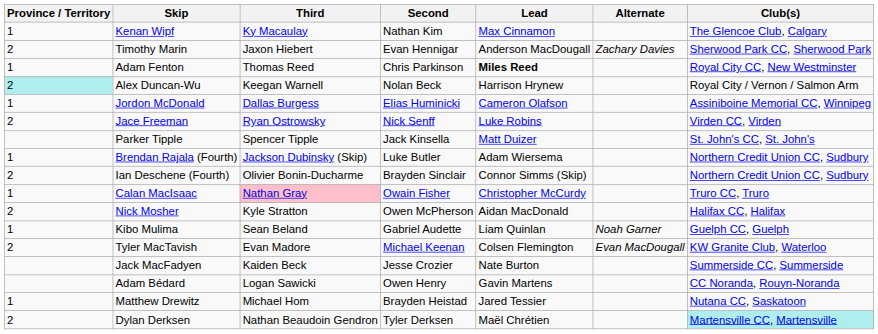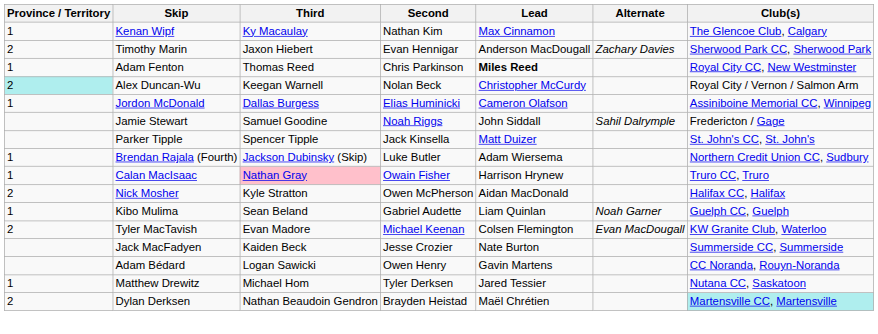Alex Duncan-Wu | Lead: Harrison Hrynew -> Christopher McCurdy
- row: 2 | Jace Freeman | Ryan Ostrowsky | Nick Senff | Luke Robins | Virden CC, Virden
+ row: Jamie Stewart | Samuel Goodine | Noah Riggs | John Siddall | Sahil Dalrymple | Fredericton / Gage
- row: 2 | Ian Deschene (Fourth) | Olivier Bonin-Ducharme | Brayden Sinclair | Connor Simms (Skip) | Northern Credit Union CC, Sudbury
Calan MacIsaac | Lead: Christopher McCurdy -> Harrison Hrynew
Matthew Drewitz | Second: Brayden Heistad -> Tyler Derksen
Dylan Derksen | Second: Tyler Derksen -> Brayden Heistad
